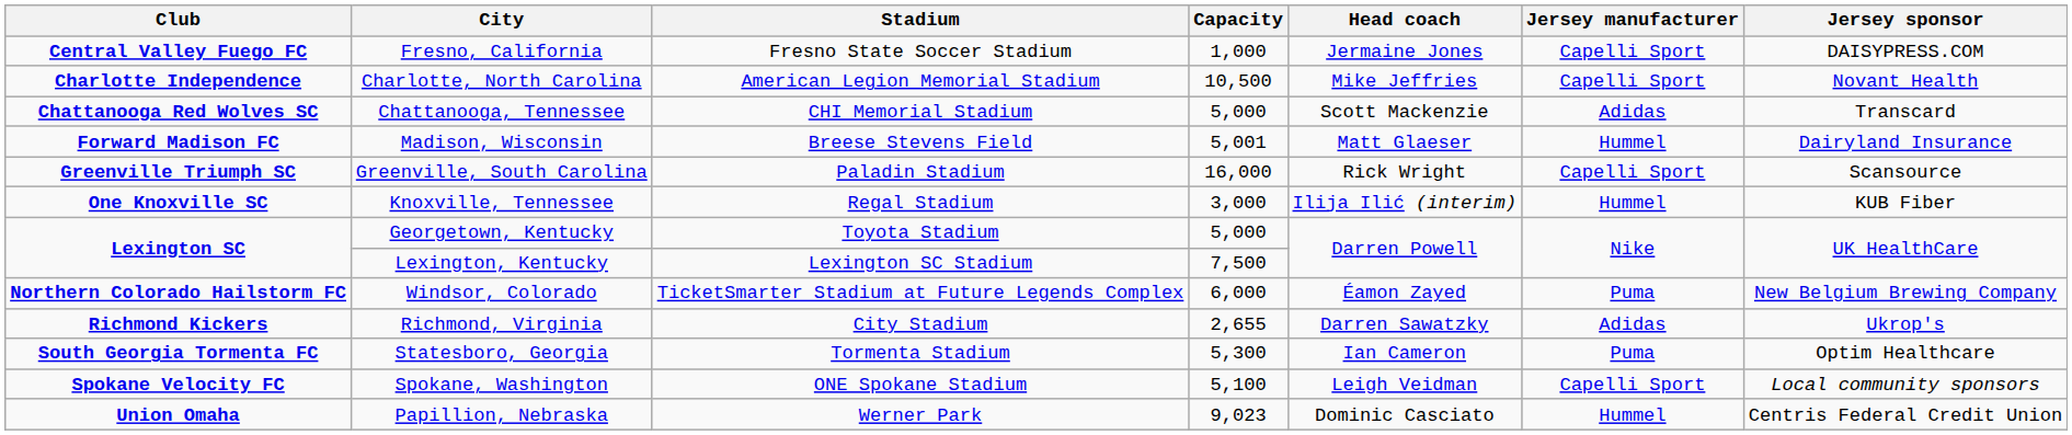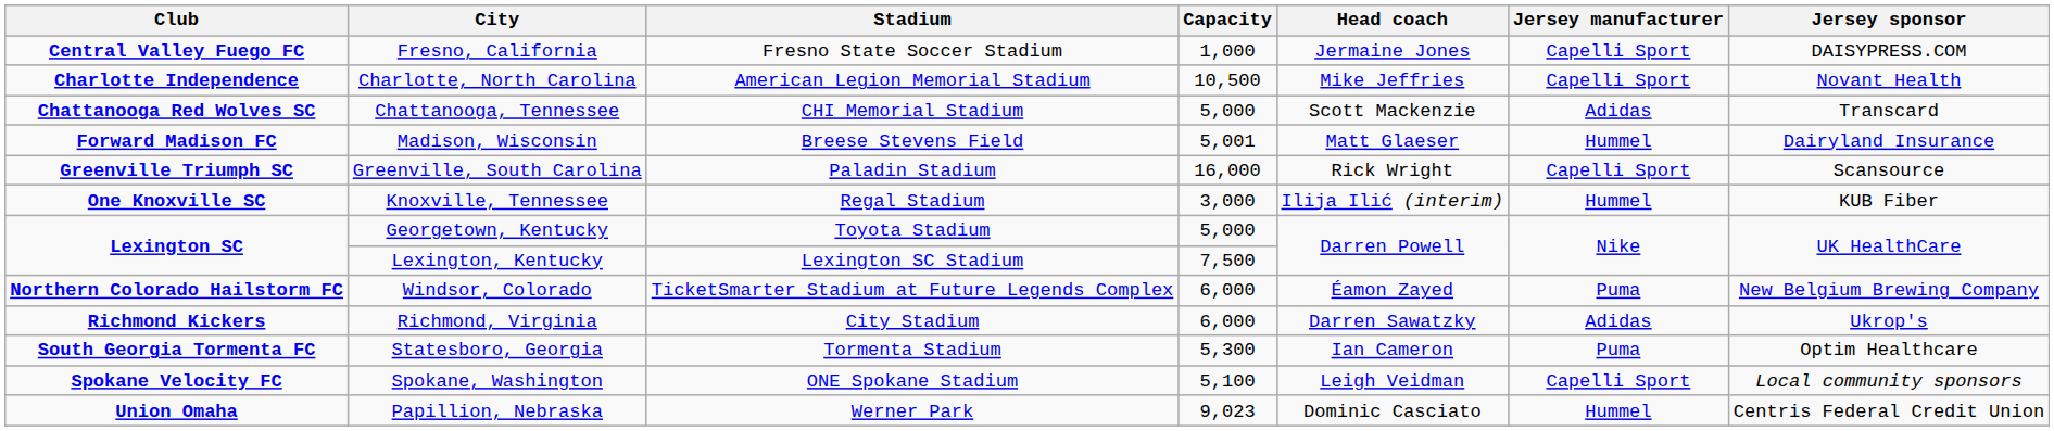Richmond, Virginia | Capacity: 2,655 -> 6,000
